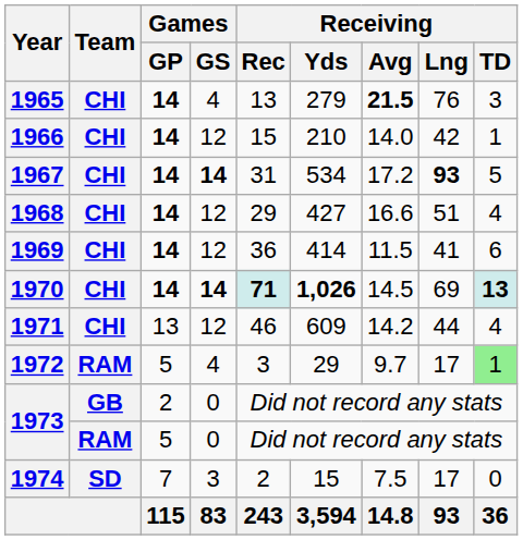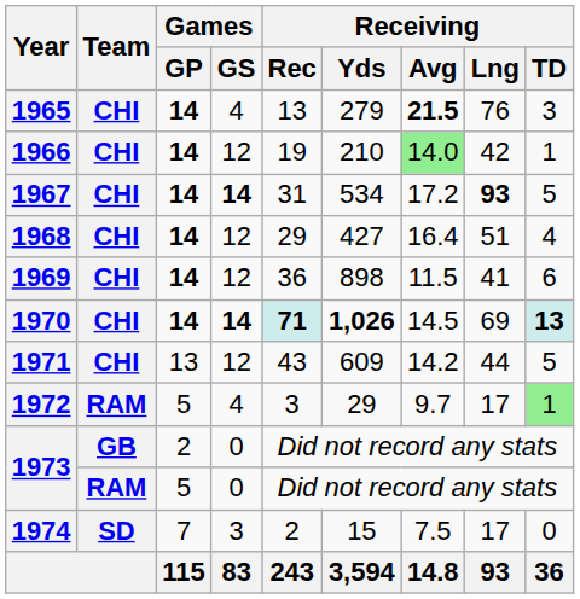1966 | Receiving / Rec: 15 -> 19
1966 | Receiving / Avg: no background -> lightgreen background
1968 | Receiving / Avg: 16.6 -> 16.4
1969 | Receiving / Yds: 414 -> 898
1971 | Receiving / Rec: 46 -> 43
1971 | Receiving / TD: 4 -> 5
